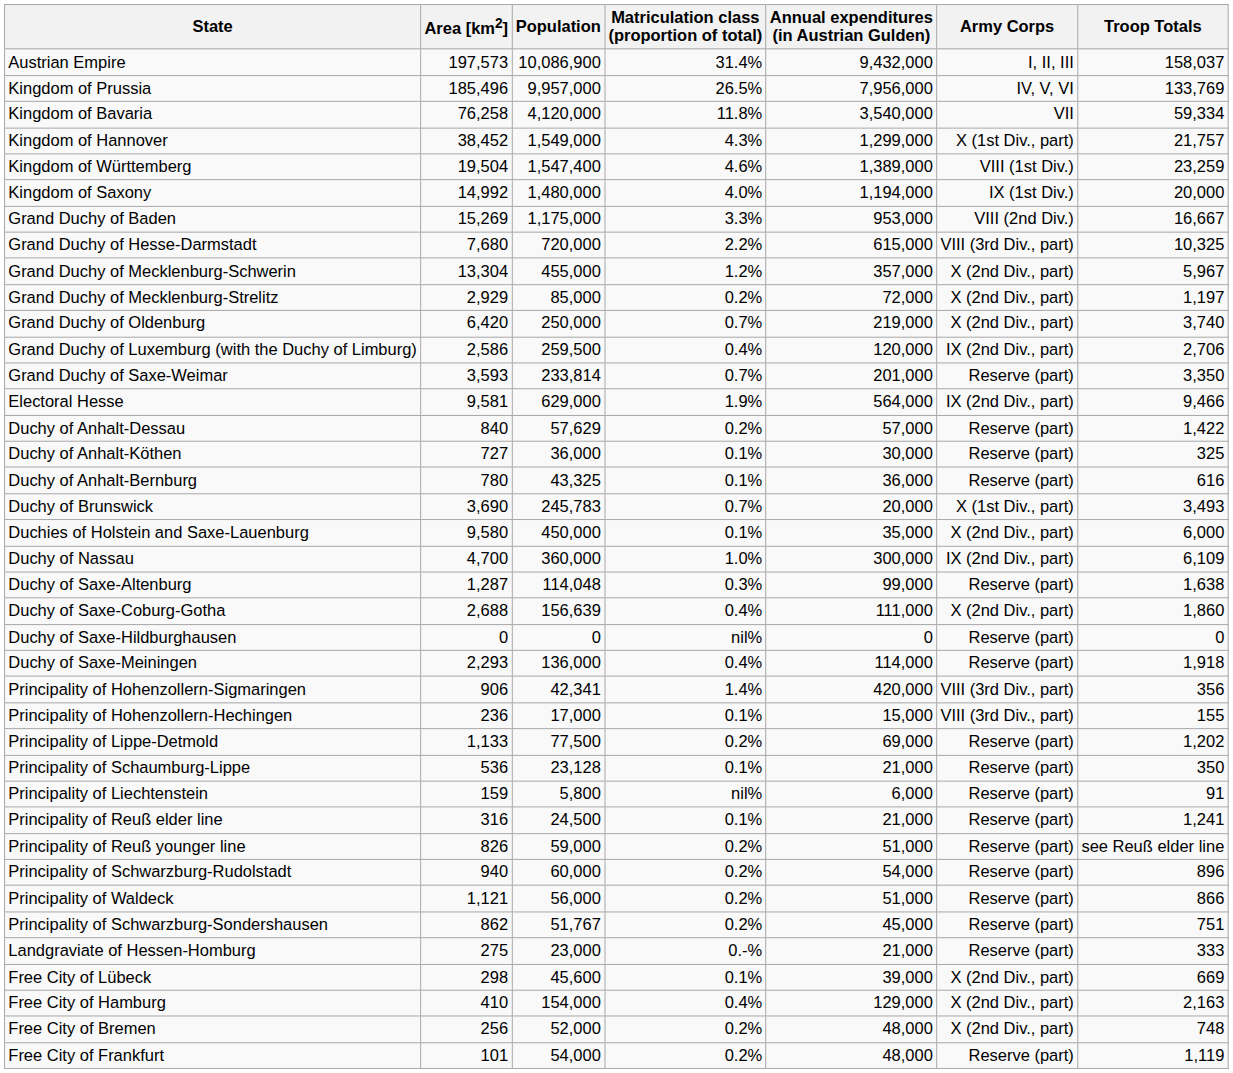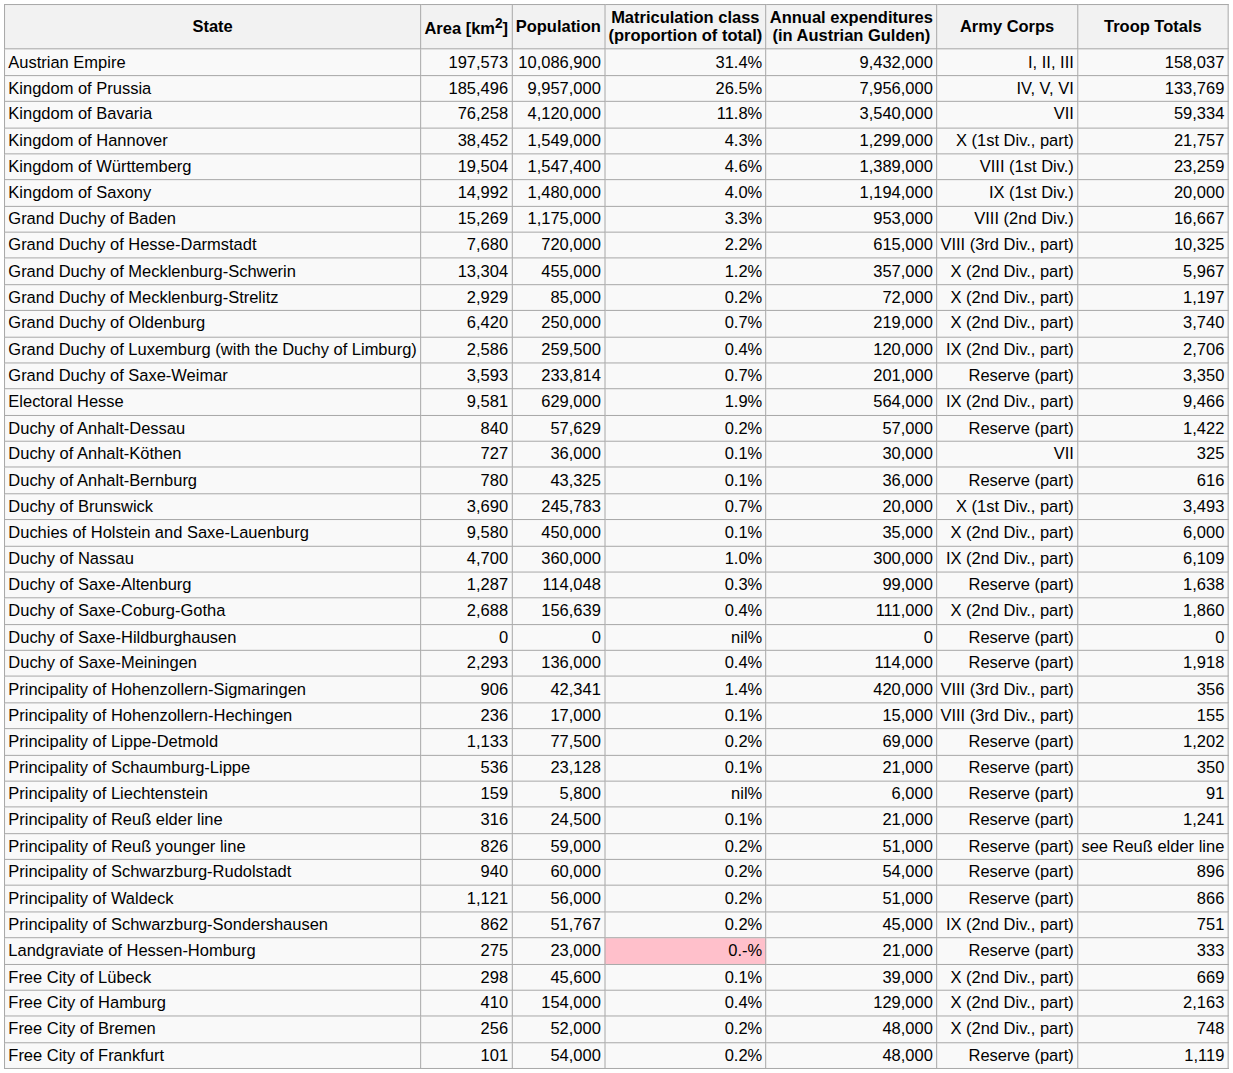Duchy of Anhalt-Köthen | Army Corps: Reserve (part) -> VII
Principality of Schwarzburg-Sondershausen | Army Corps: Reserve (part) -> IX (2nd Div., part)
Landgraviate of Hessen-Homburg | Matriculation class (proportion of total): no background -> pink background
